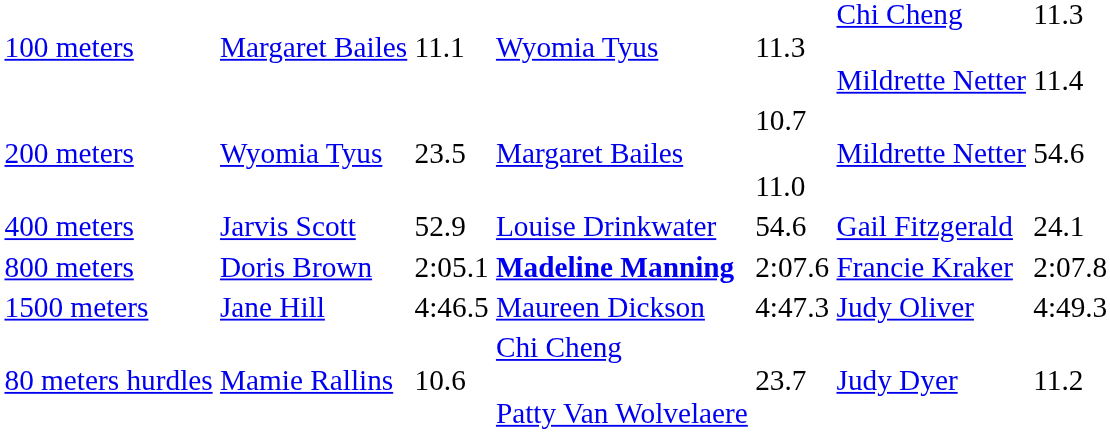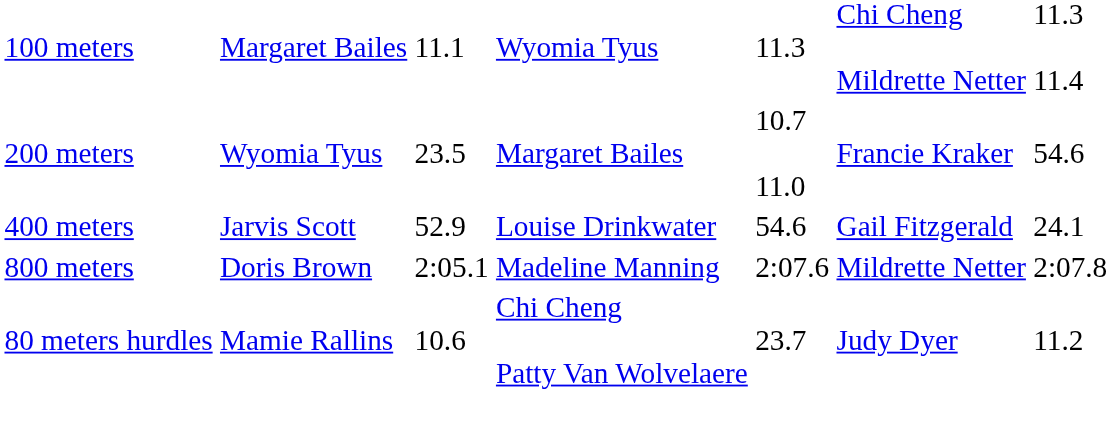200 meters | column 6: Mildrette Netter -> Francie Kraker
800 meters | column 4: bold -> normal
800 meters | column 6: Francie Kraker -> Mildrette Netter
- row: 1500 meters | Jane Hill | 4:46.5 | Maureen Dickson | 4:47.3 | Judy Oliver | 4:49.3
